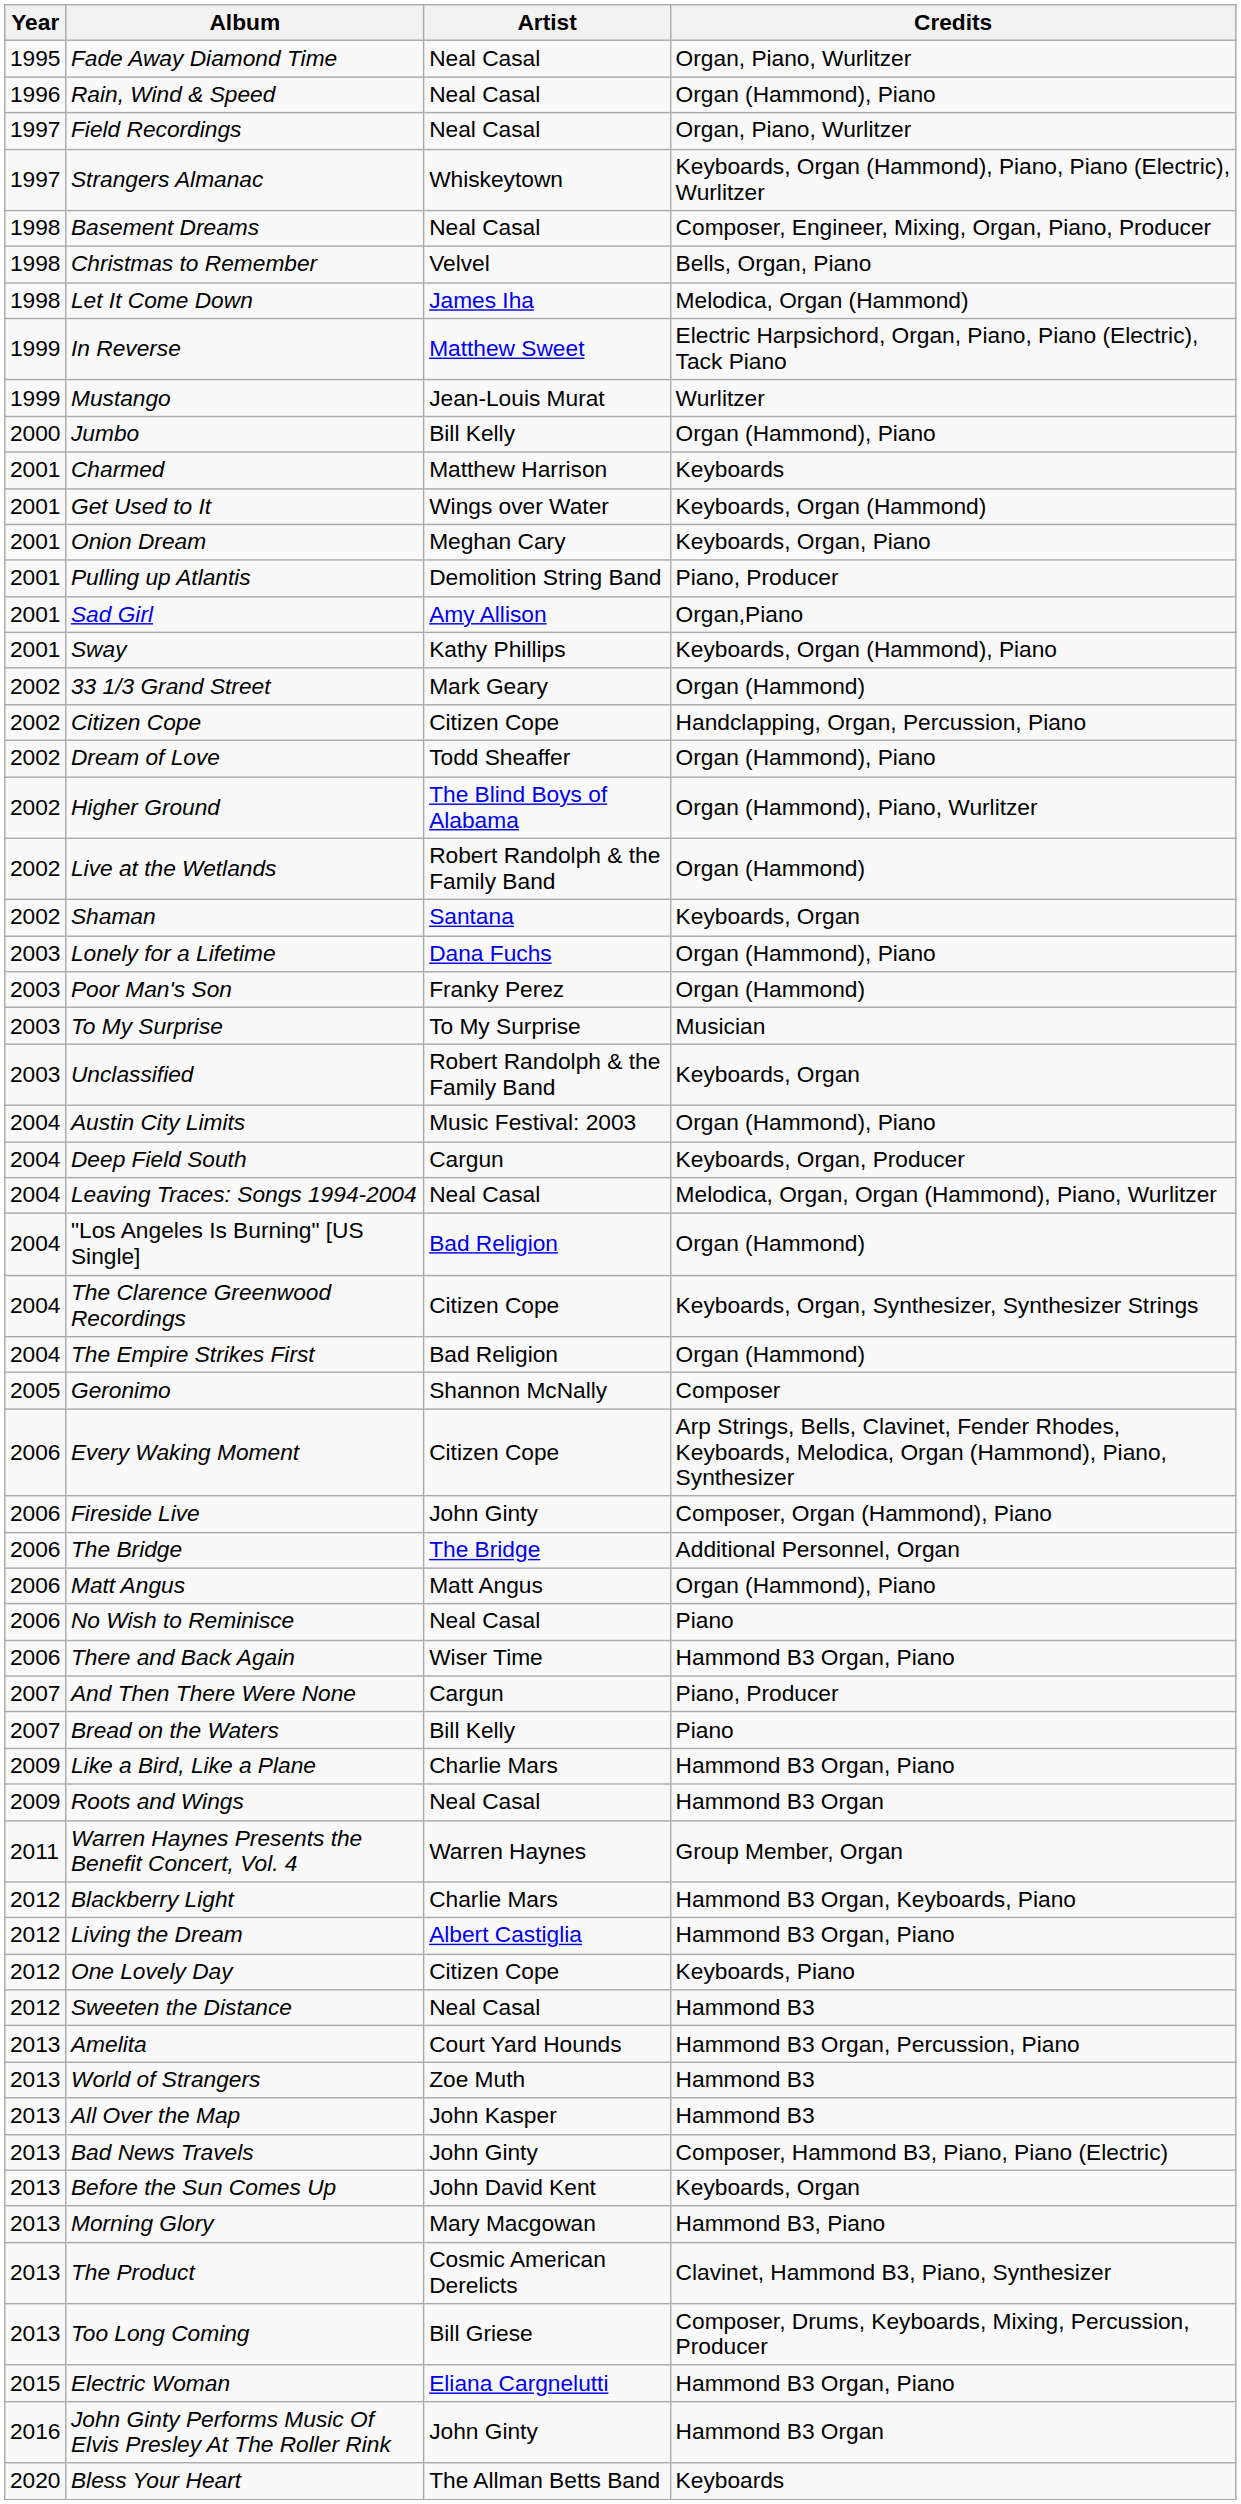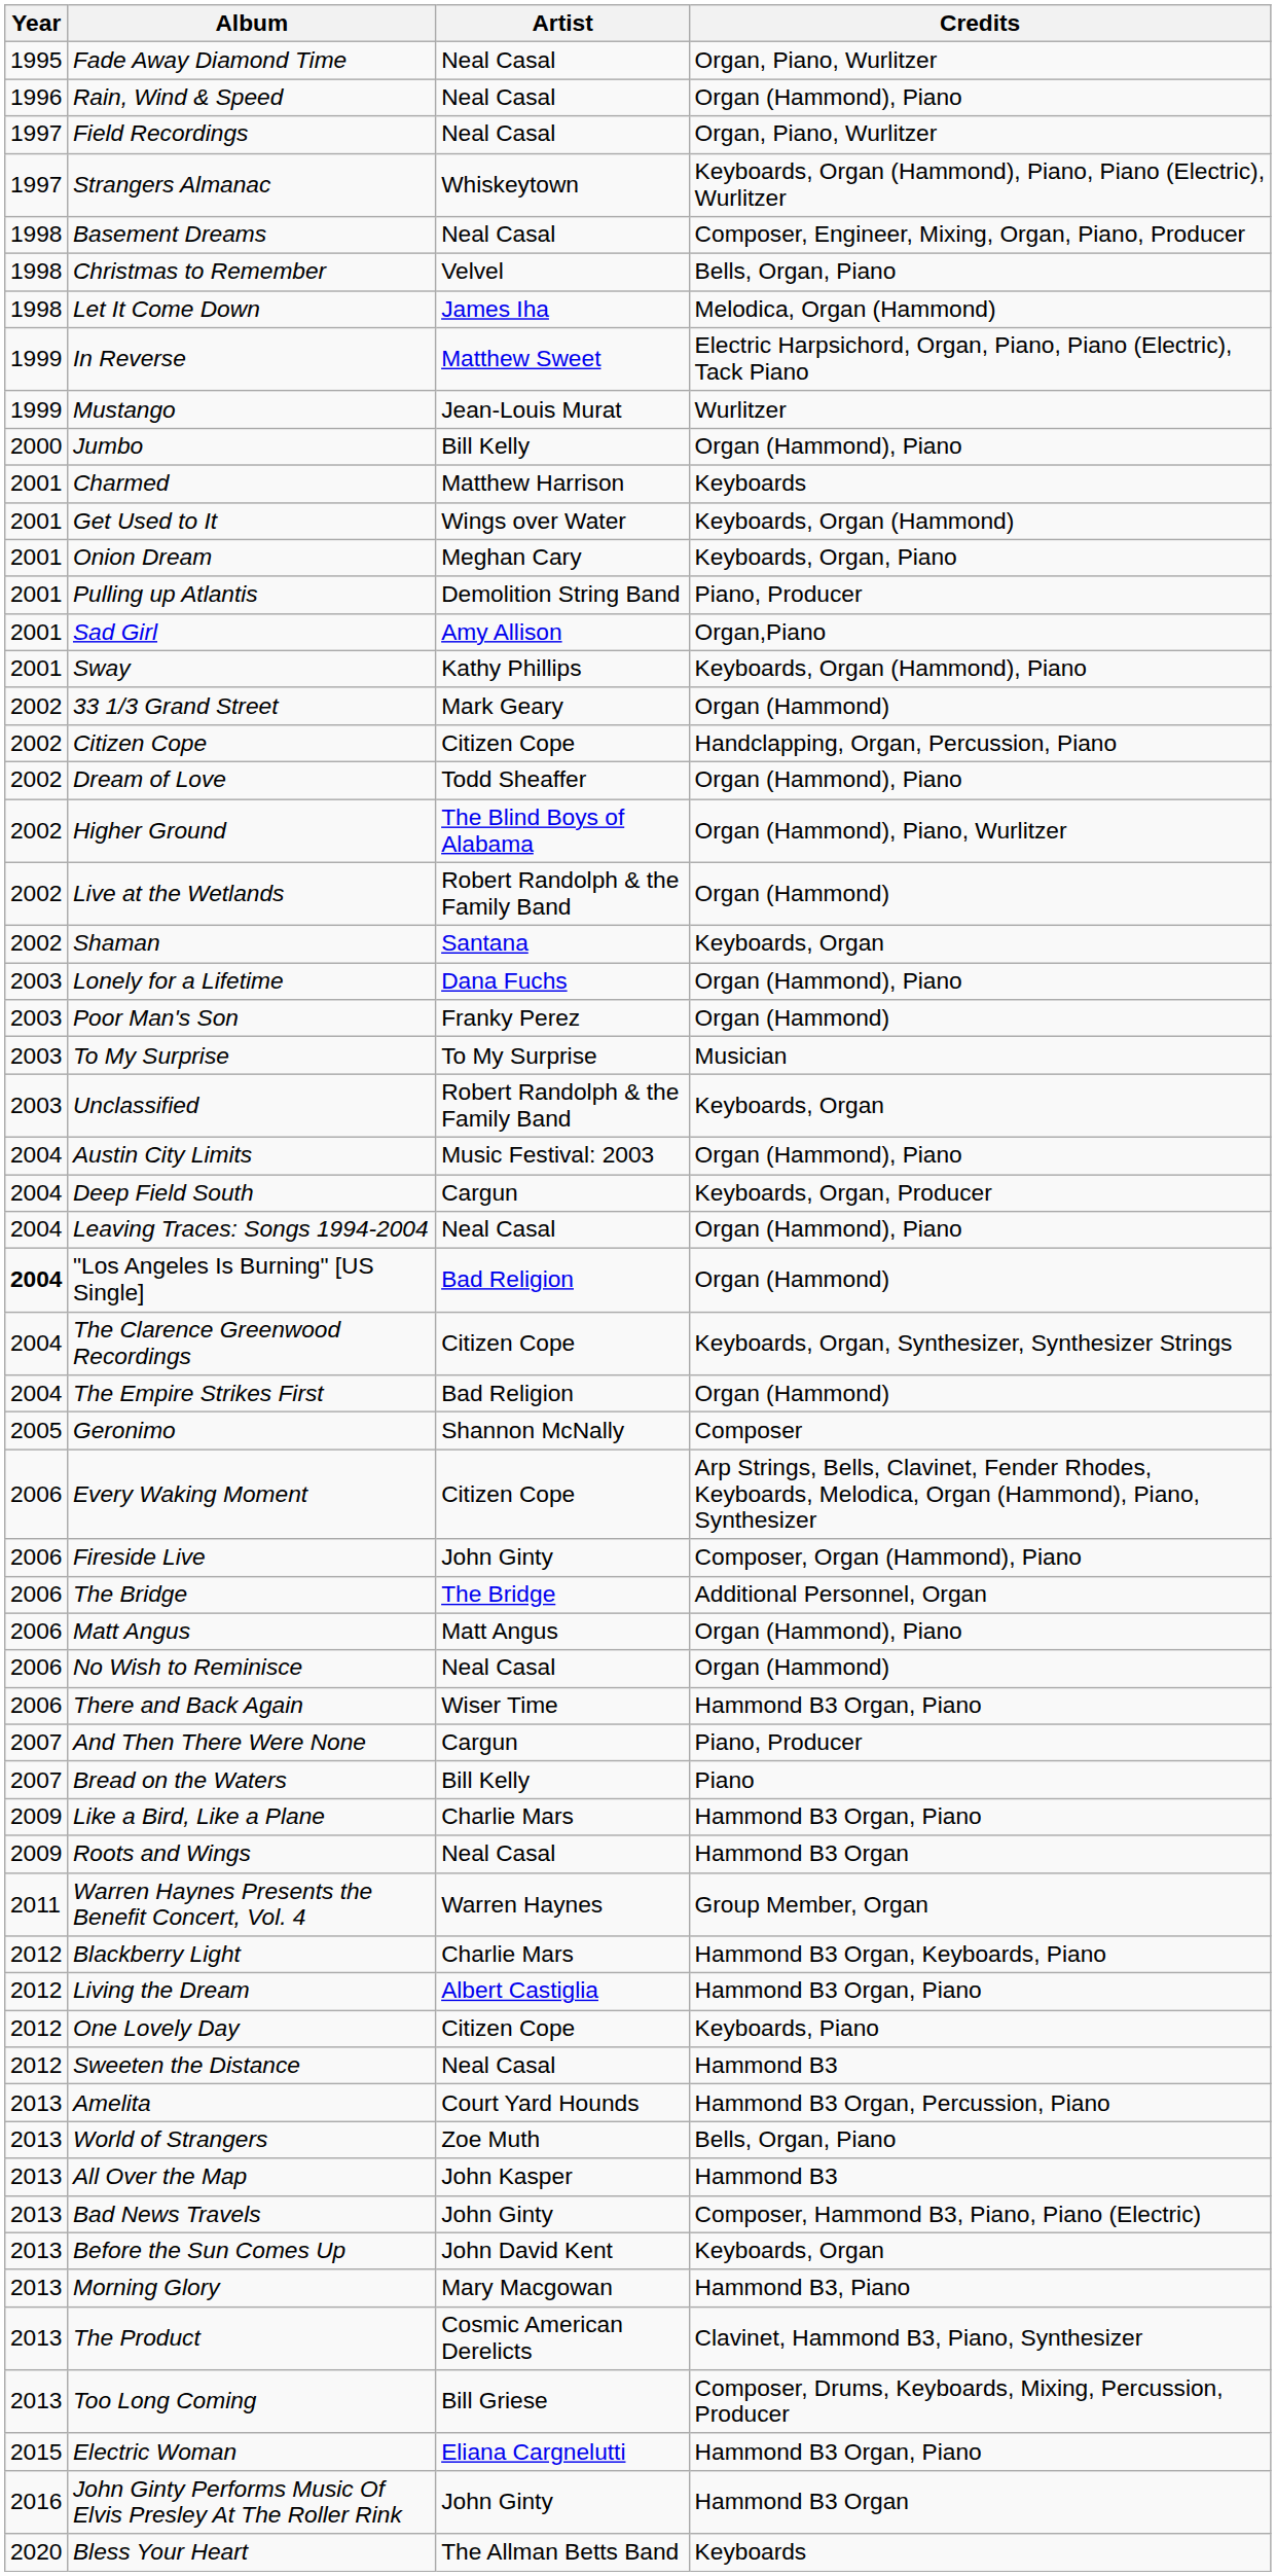Leaving Traces: Songs 1994-2004 | Credits: Melodica, Organ, Organ (Hammond), Piano, Wurlitzer -> Organ (Hammond), Piano
"Los Angeles Is Burning" [US Single] | Year: normal -> bold
No Wish to Reminisce | Credits: Piano -> Organ (Hammond)
World of Strangers | Credits: Hammond B3 -> Bells, Organ, Piano
